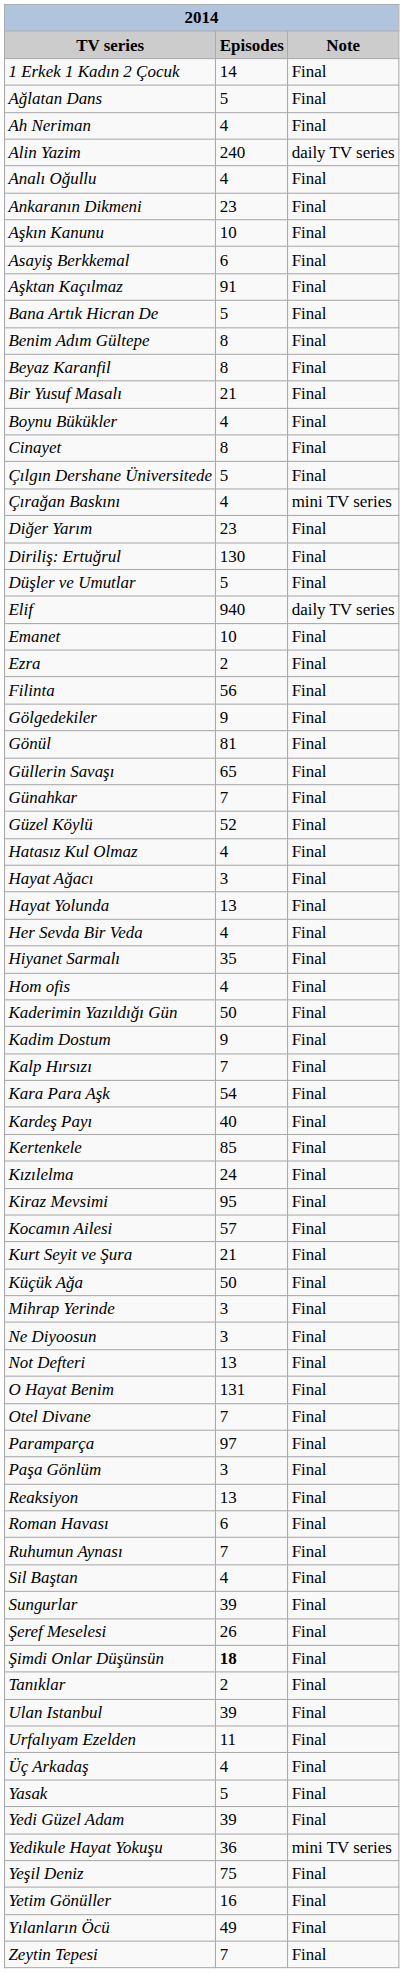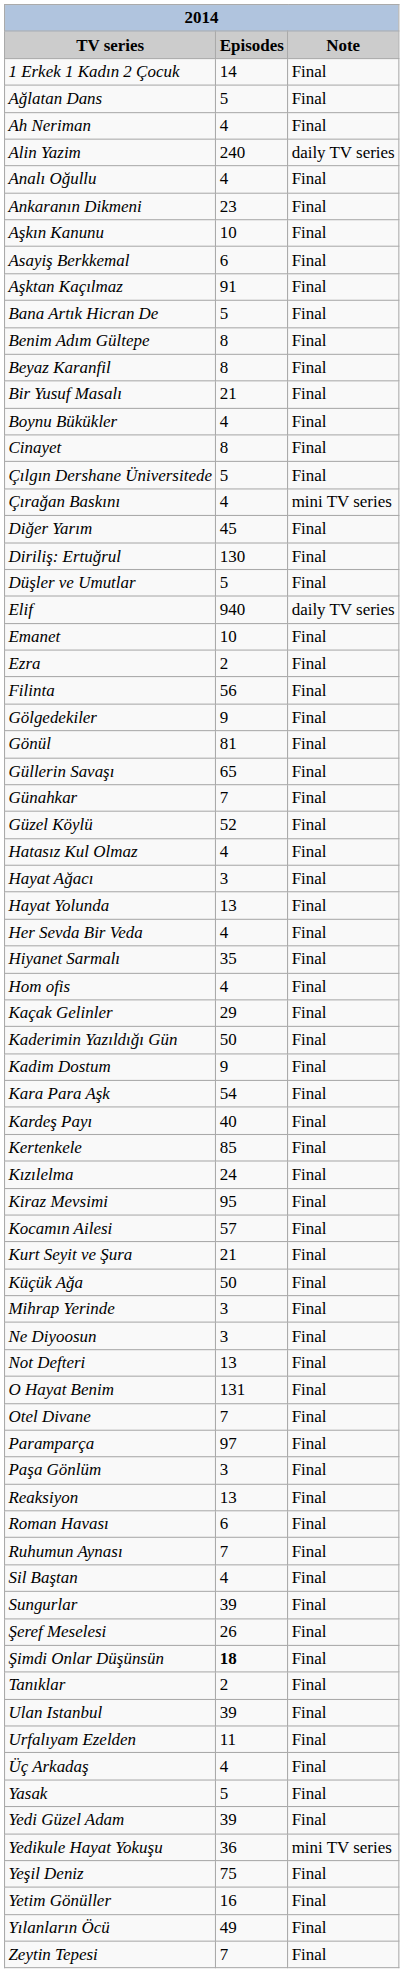Diğer Yarım | Episodes: 23 -> 45
+ row: Kaçak Gelinler | 29 | Final
- row: Kalp Hırsızı | 7 | Final
